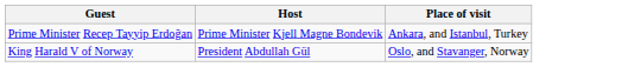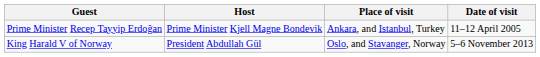+ column: Date of visit | 11–12 April 2005 | 5–6 November 2013
